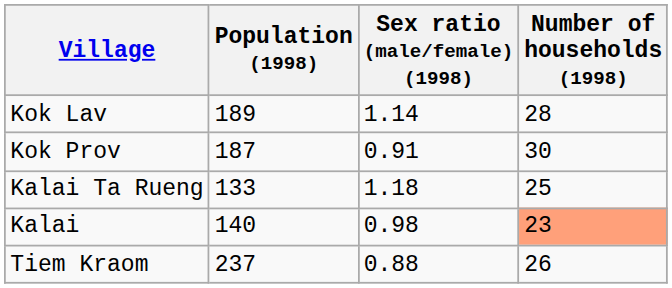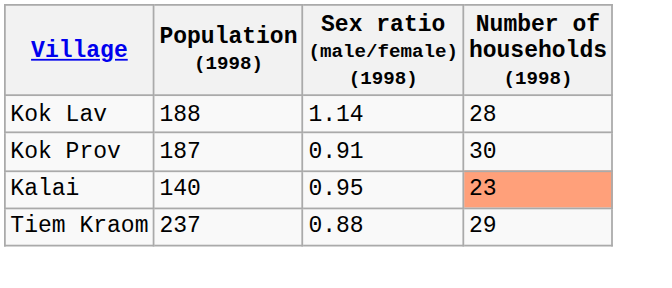Kok Lav | Population (1998): 189 -> 188
- row: Kalai Ta Rueng | 133 | 1.18 | 25
Kalai | Sex ratio (male/female) (1998): 0.98 -> 0.95
Tiem Kraom | Number of households (1998): 26 -> 29
